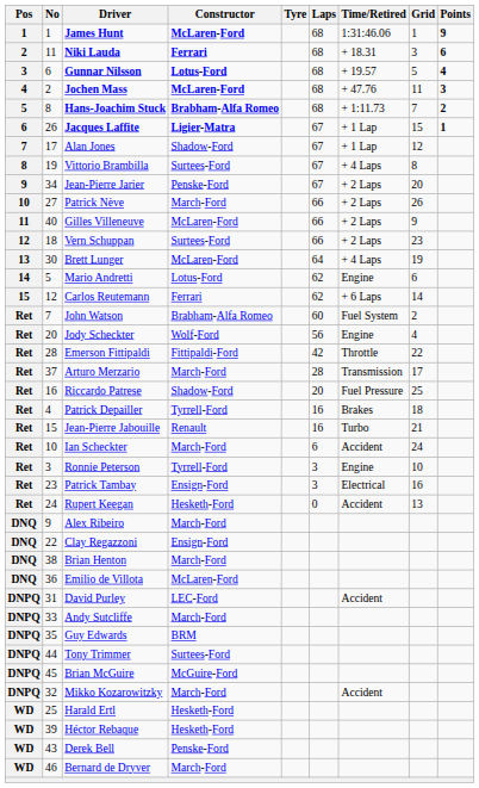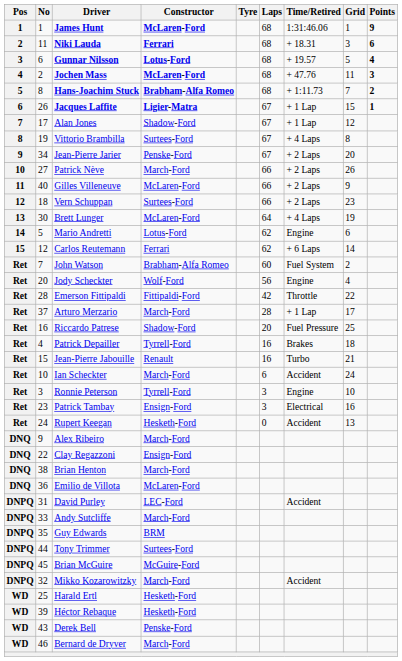Arturo Merzario | Time/Retired: Transmission -> + 1 Lap
